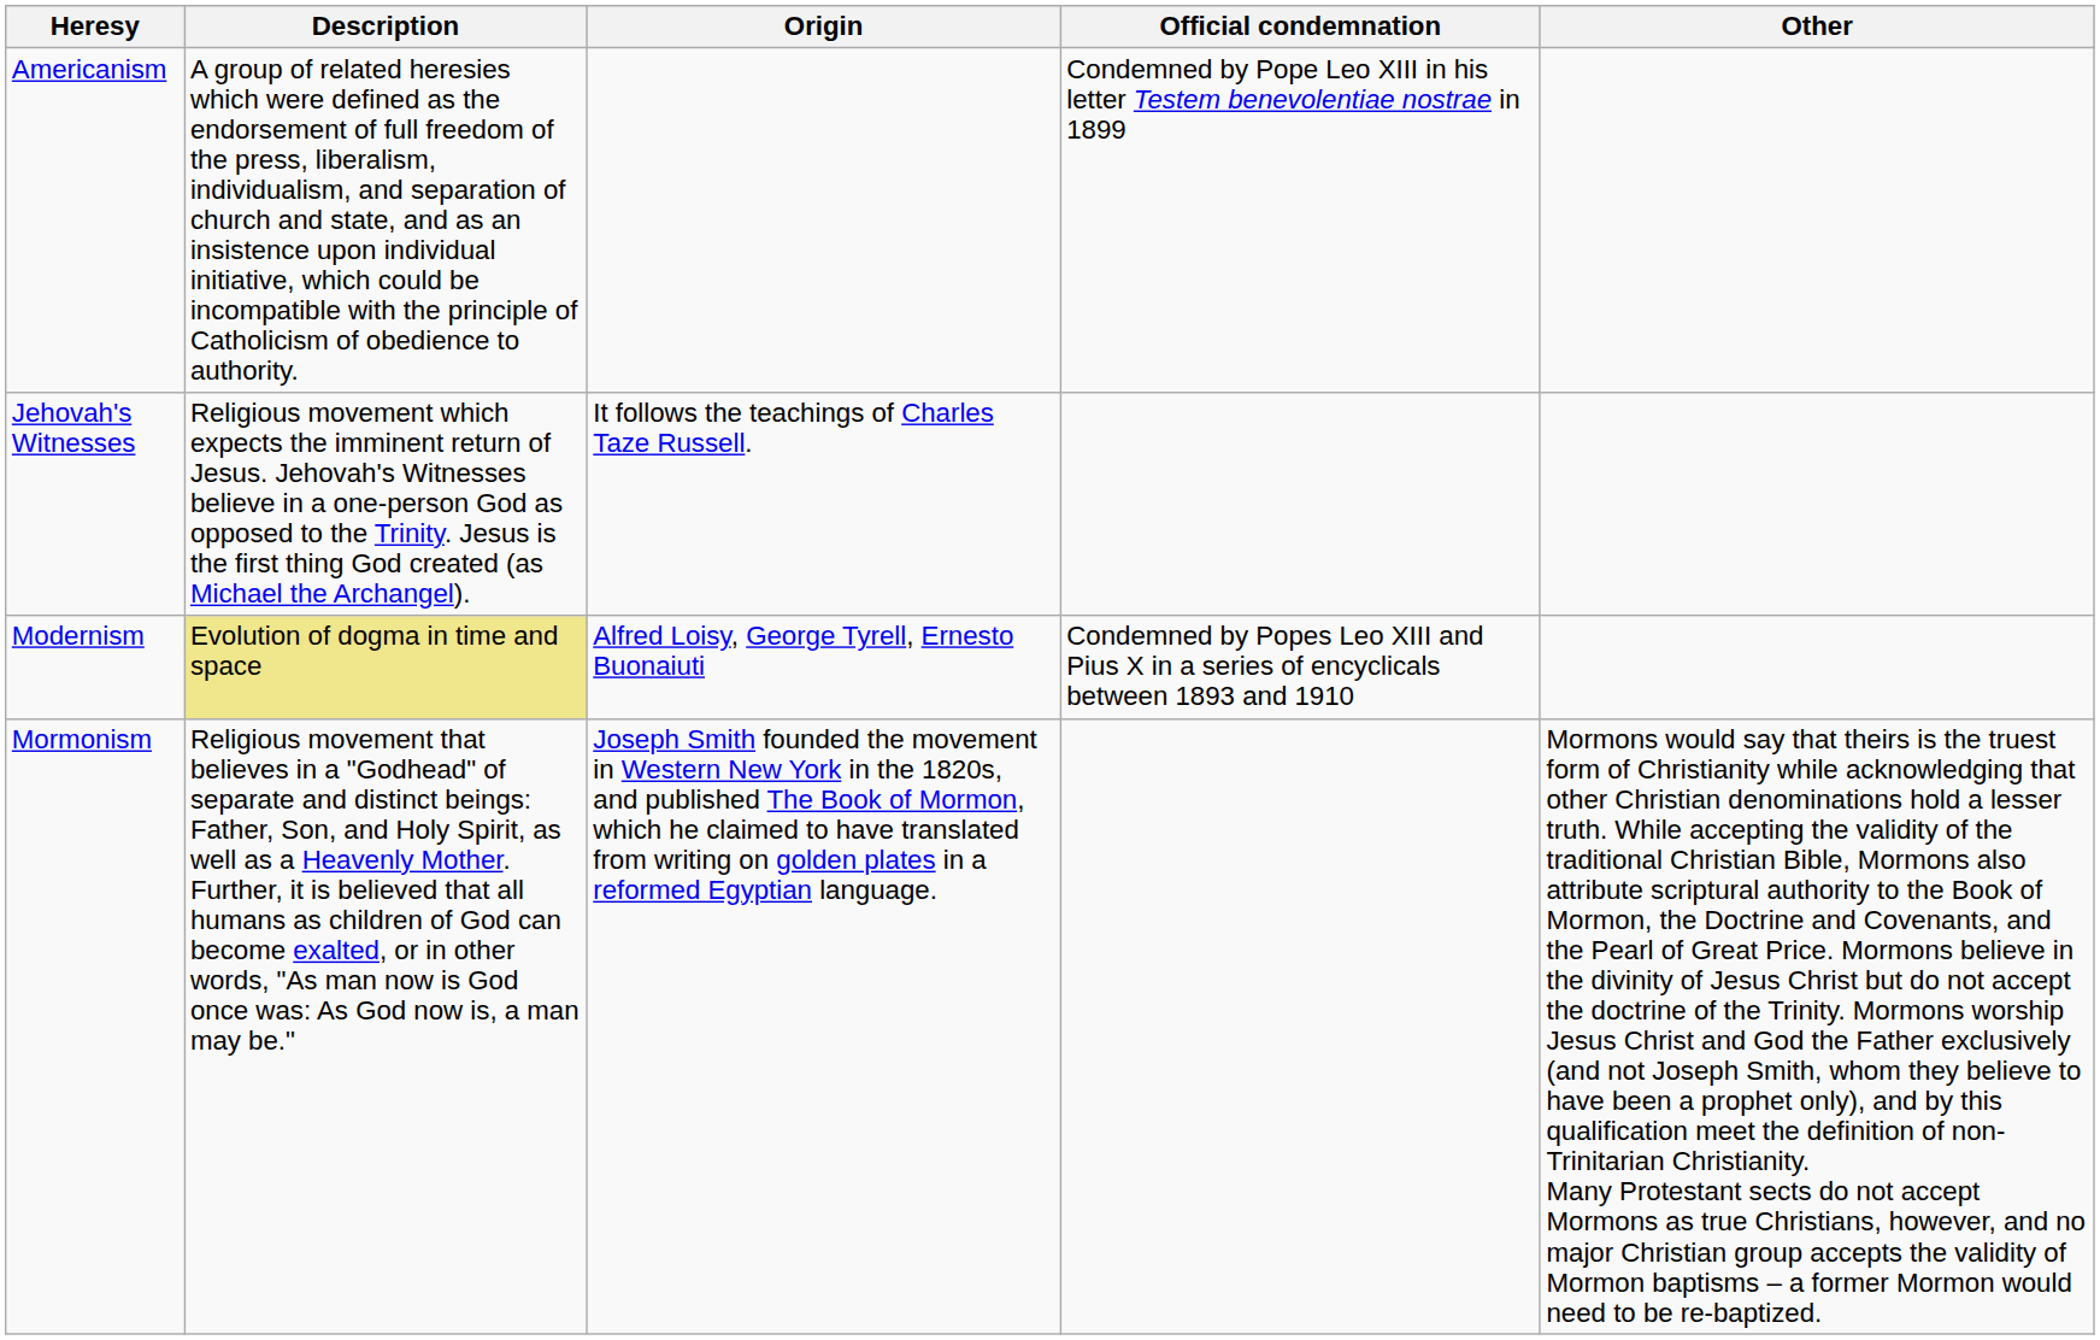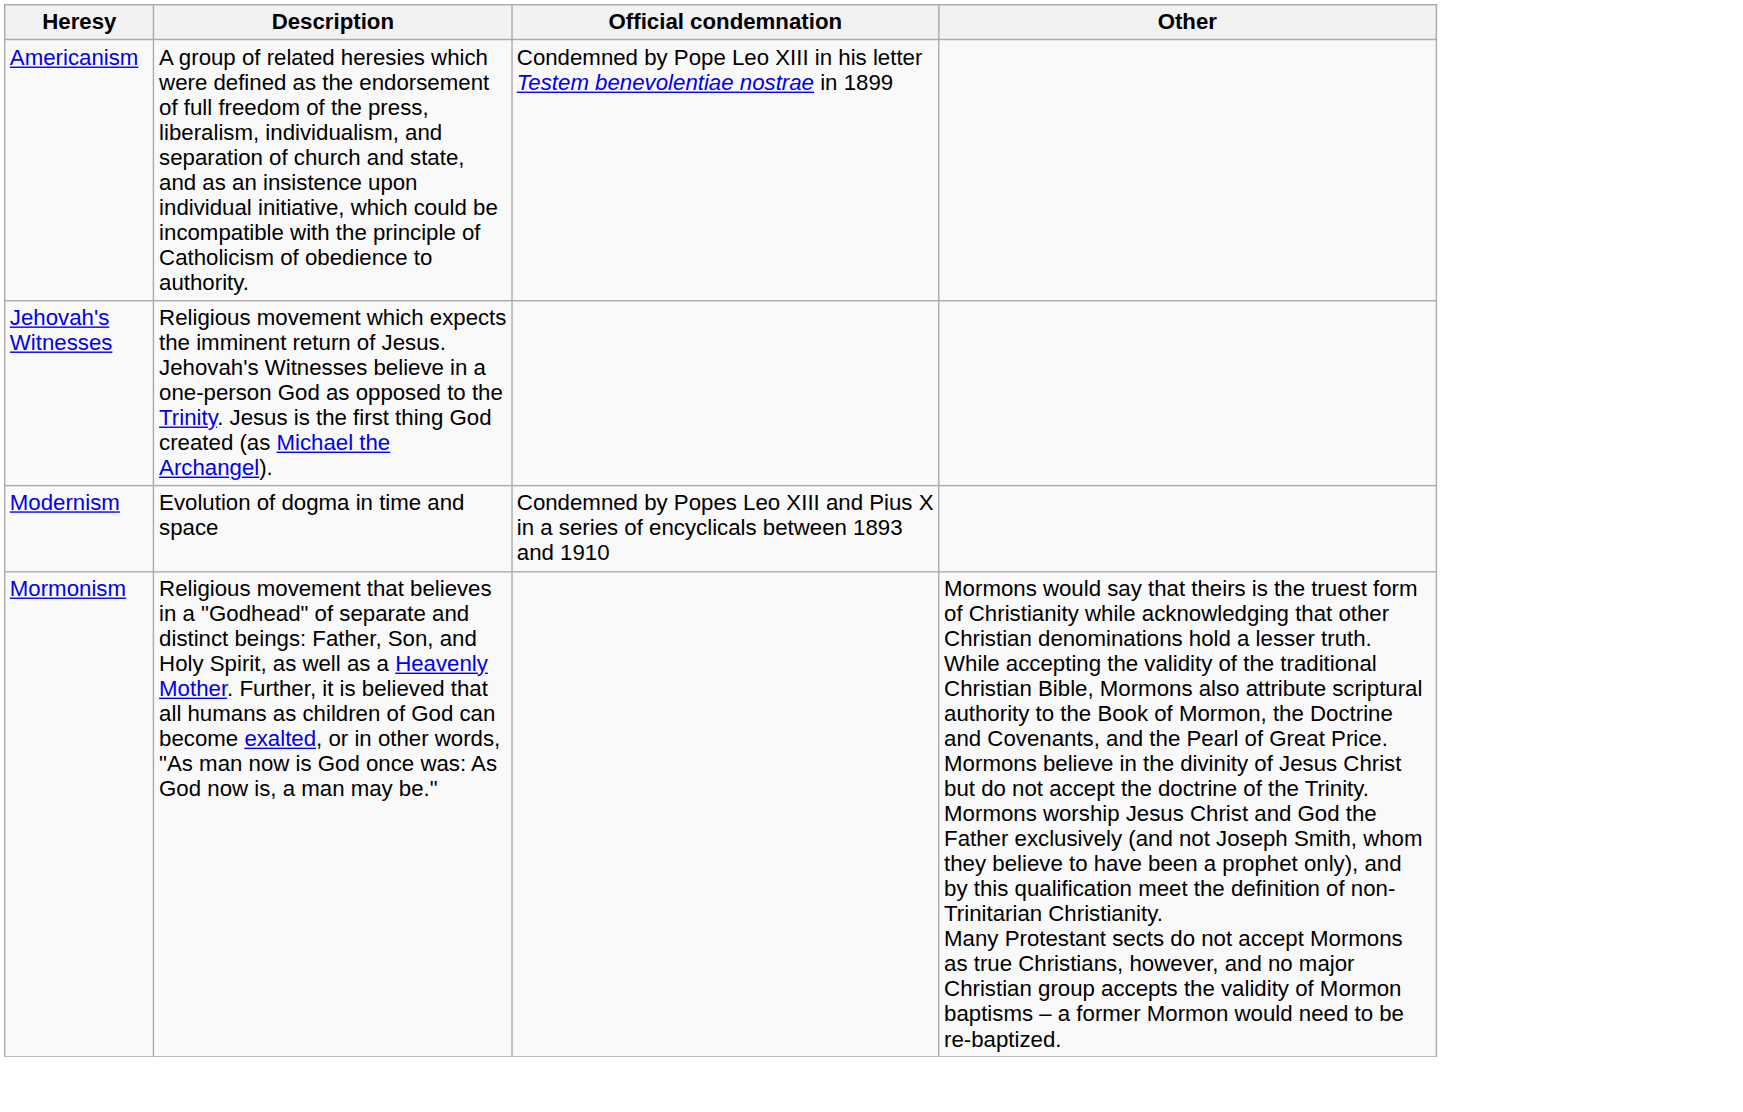- column: Origin | It follows the teachings of Charles Taze Russell. | Alfred Loisy, George Tyrell, Ernesto Buonaiuti | Joseph Smith founded the movement in Western New York in the 1820s, and published The Book of Mormon, which he claimed to have translated from writing on golden plates in a reformed Egyptian language.
Modernism | Description: khaki background -> no background
